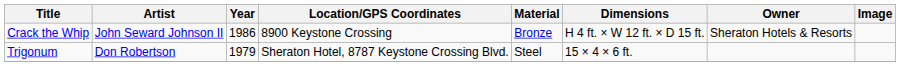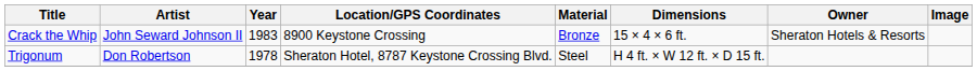Crack the Whip | Year: 1986 -> 1983
Crack the Whip | Dimensions: H 4 ft. × W 12 ft. × D 15 ft. -> 15 × 4 × 6 ft.
Trigonum | Year: 1979 -> 1978
Trigonum | Dimensions: 15 × 4 × 6 ft. -> H 4 ft. × W 12 ft. × D 15 ft.
